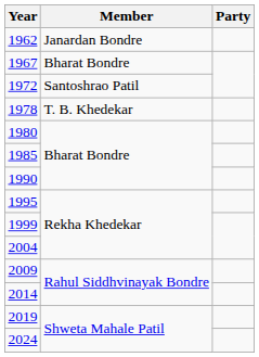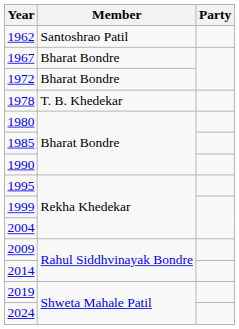1962 | Member: Janardan Bondre -> Santoshrao Patil
1972 | Member: Santoshrao Patil -> Bharat Bondre
